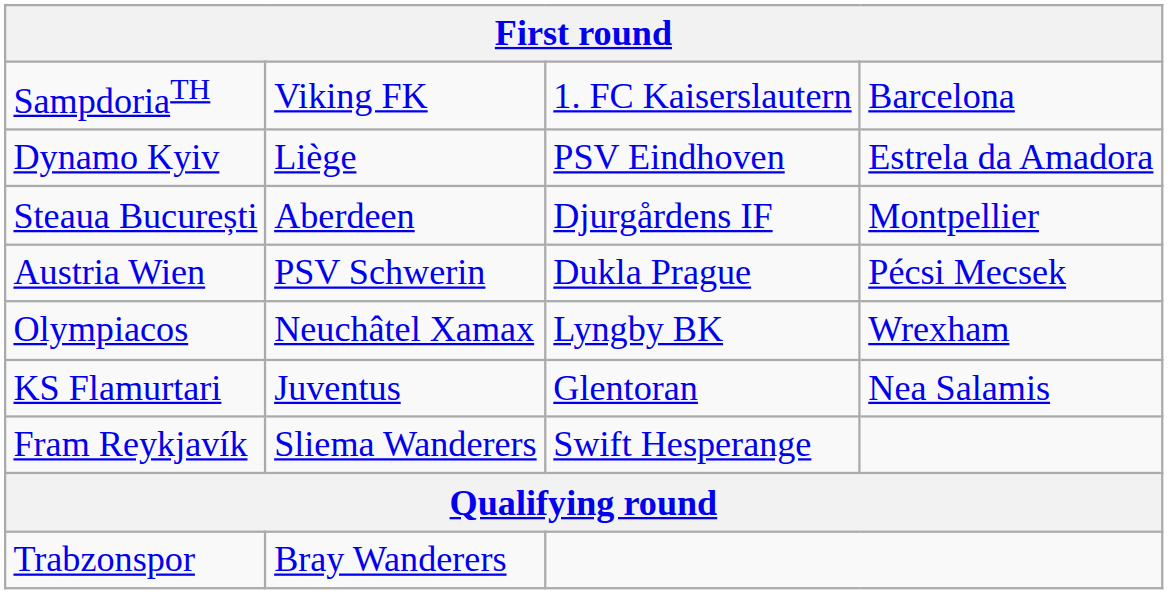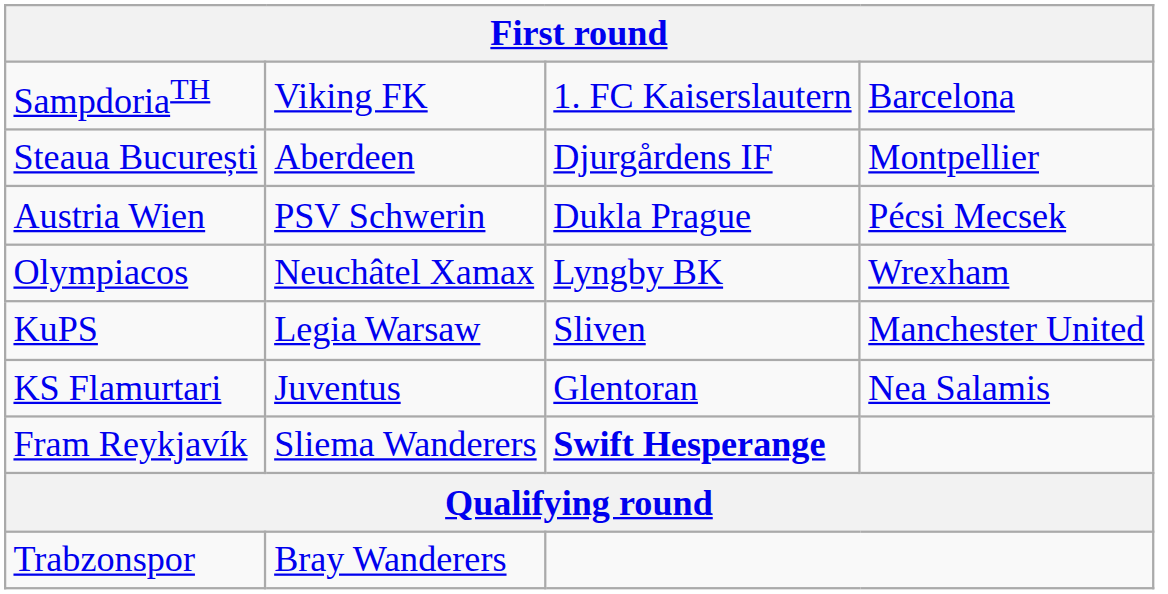- row: Dynamo Kyiv | Liège | PSV Eindhoven | Estrela da Amadora
+ row: KuPS | Legia Warsaw | Sliven | Manchester United
Fram Reykjavík | column 3: normal -> bold
